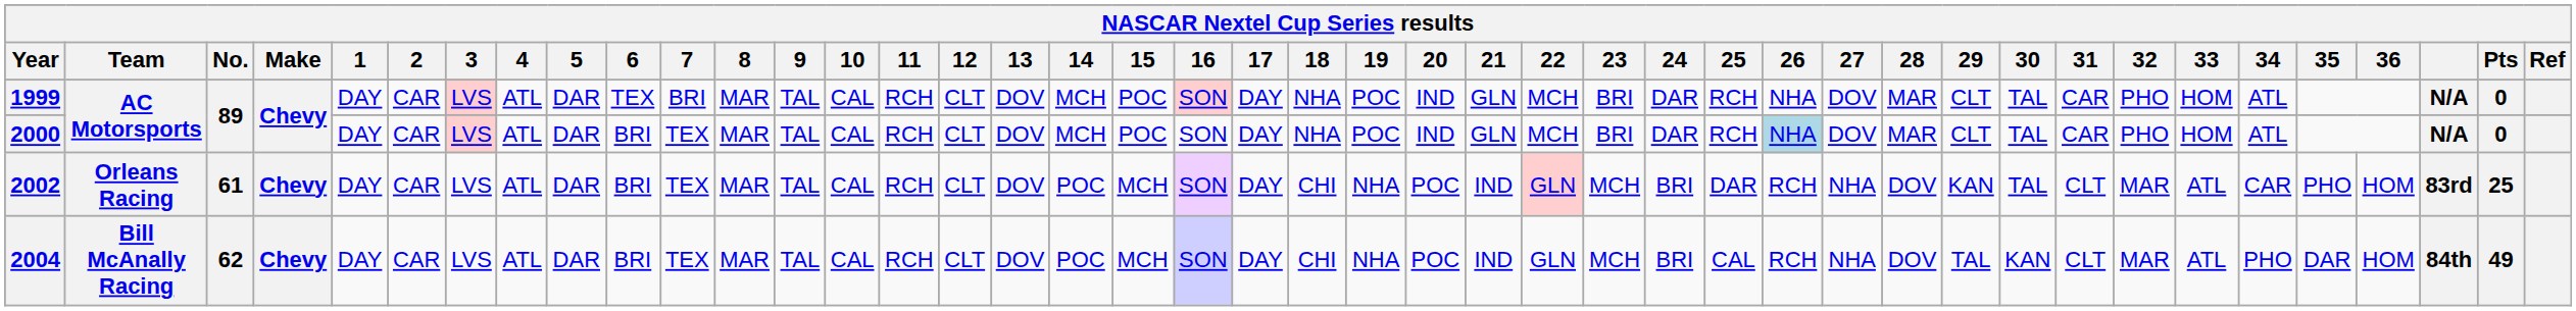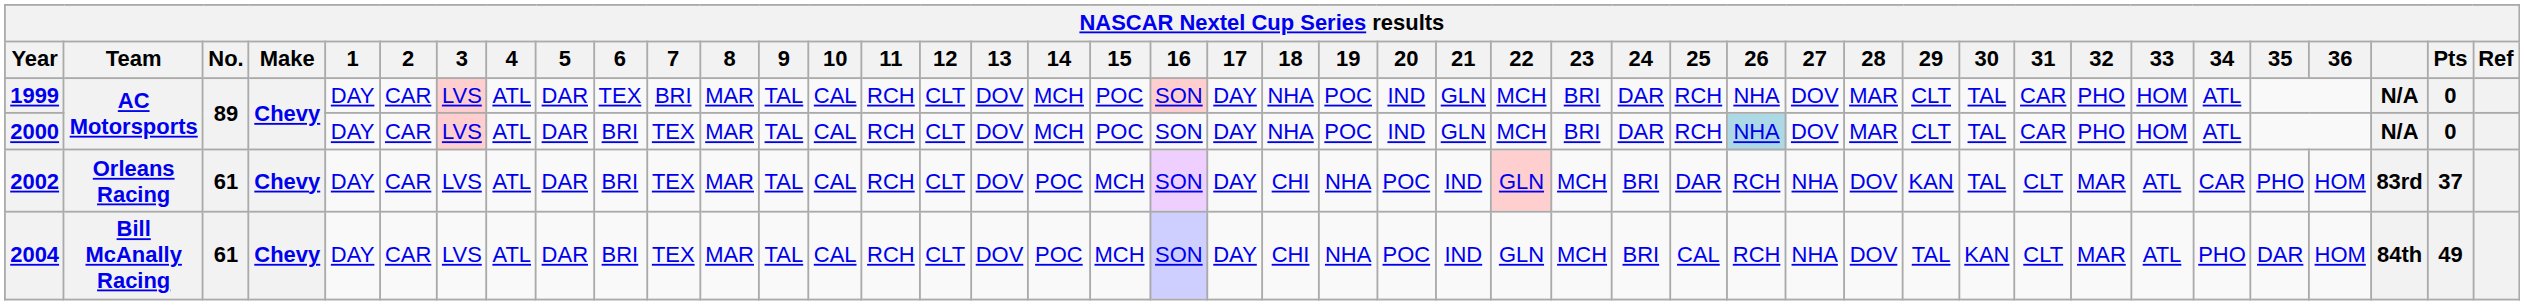2002 | Pts: 25 -> 37
2004 | No.: 62 -> 61
